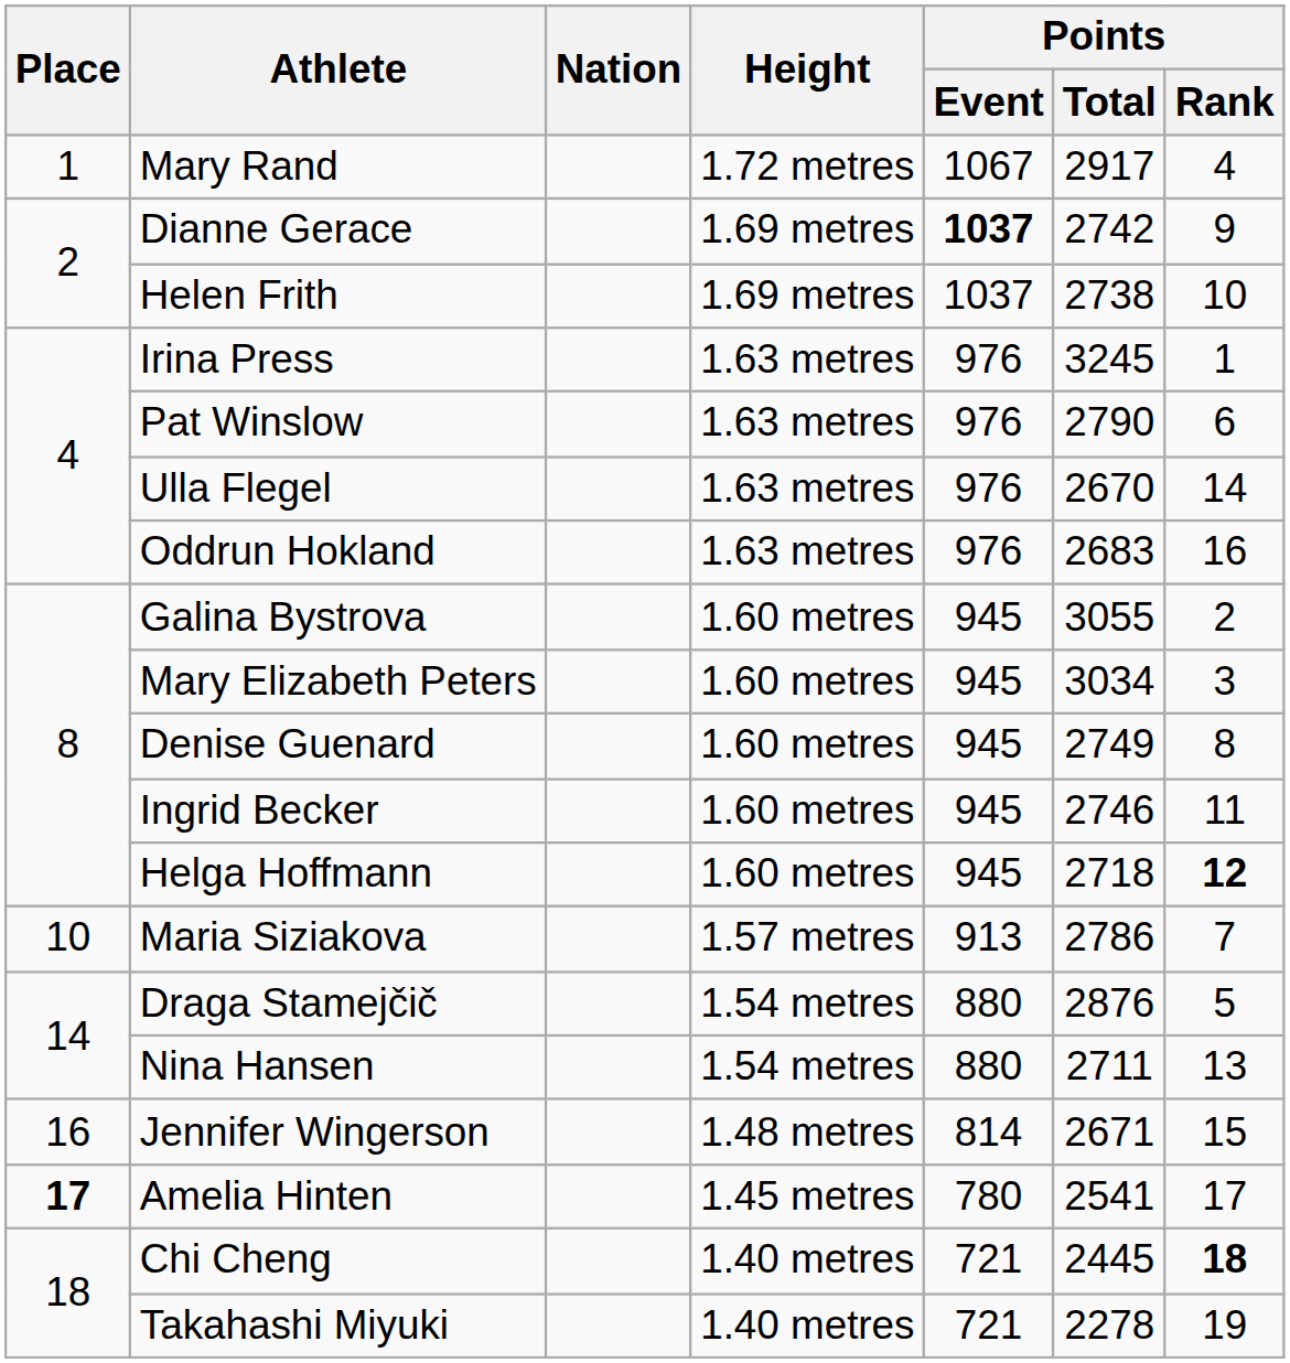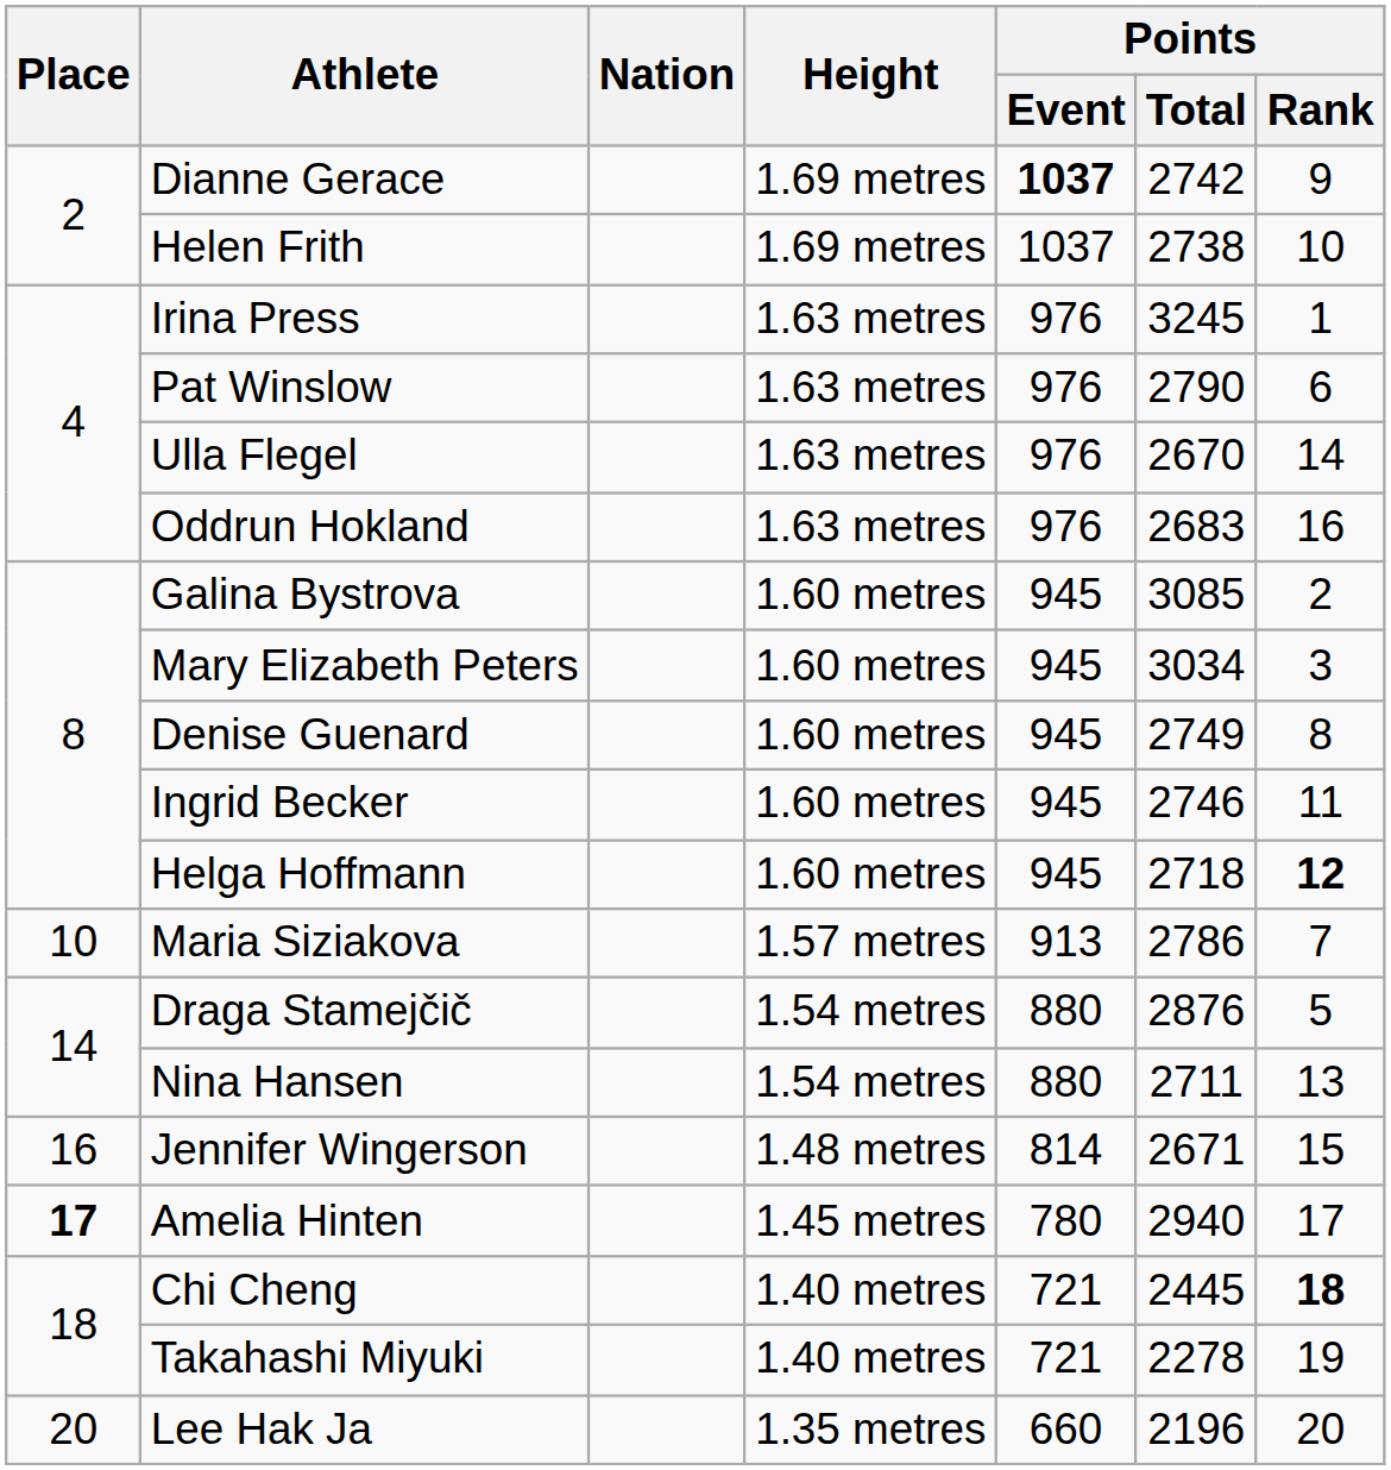- row: 1 | Mary Rand | 1.72 metres | 1067 | 2917 | 4
Galina Bystrova | Points / Total: 3055 -> 3085
Amelia Hinten | Points / Total: 2541 -> 2940
+ row: 20 | Lee Hak Ja | 1.35 metres | 660 | 2196 | 20
